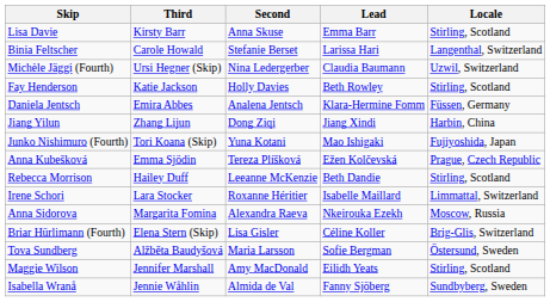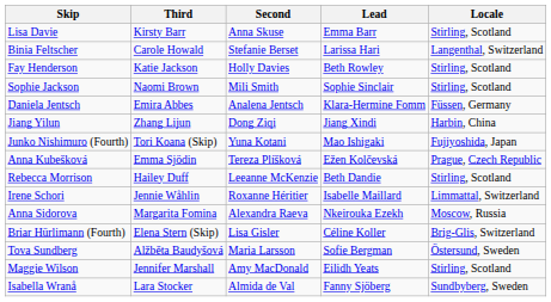- row: Michèle Jäggi (Fourth) | Ursi Hegner (Skip) | Nina Ledergerber | Claudia Baumann | Uzwil, Switzerland
+ row: Sophie Jackson | Naomi Brown | Mili Smith | Sophie Sinclair | Stirling, Scotland
Irene Schori | Third: Lara Stocker -> Jennie Wåhlin
Isabella Wranå | Third: Jennie Wåhlin -> Lara Stocker
